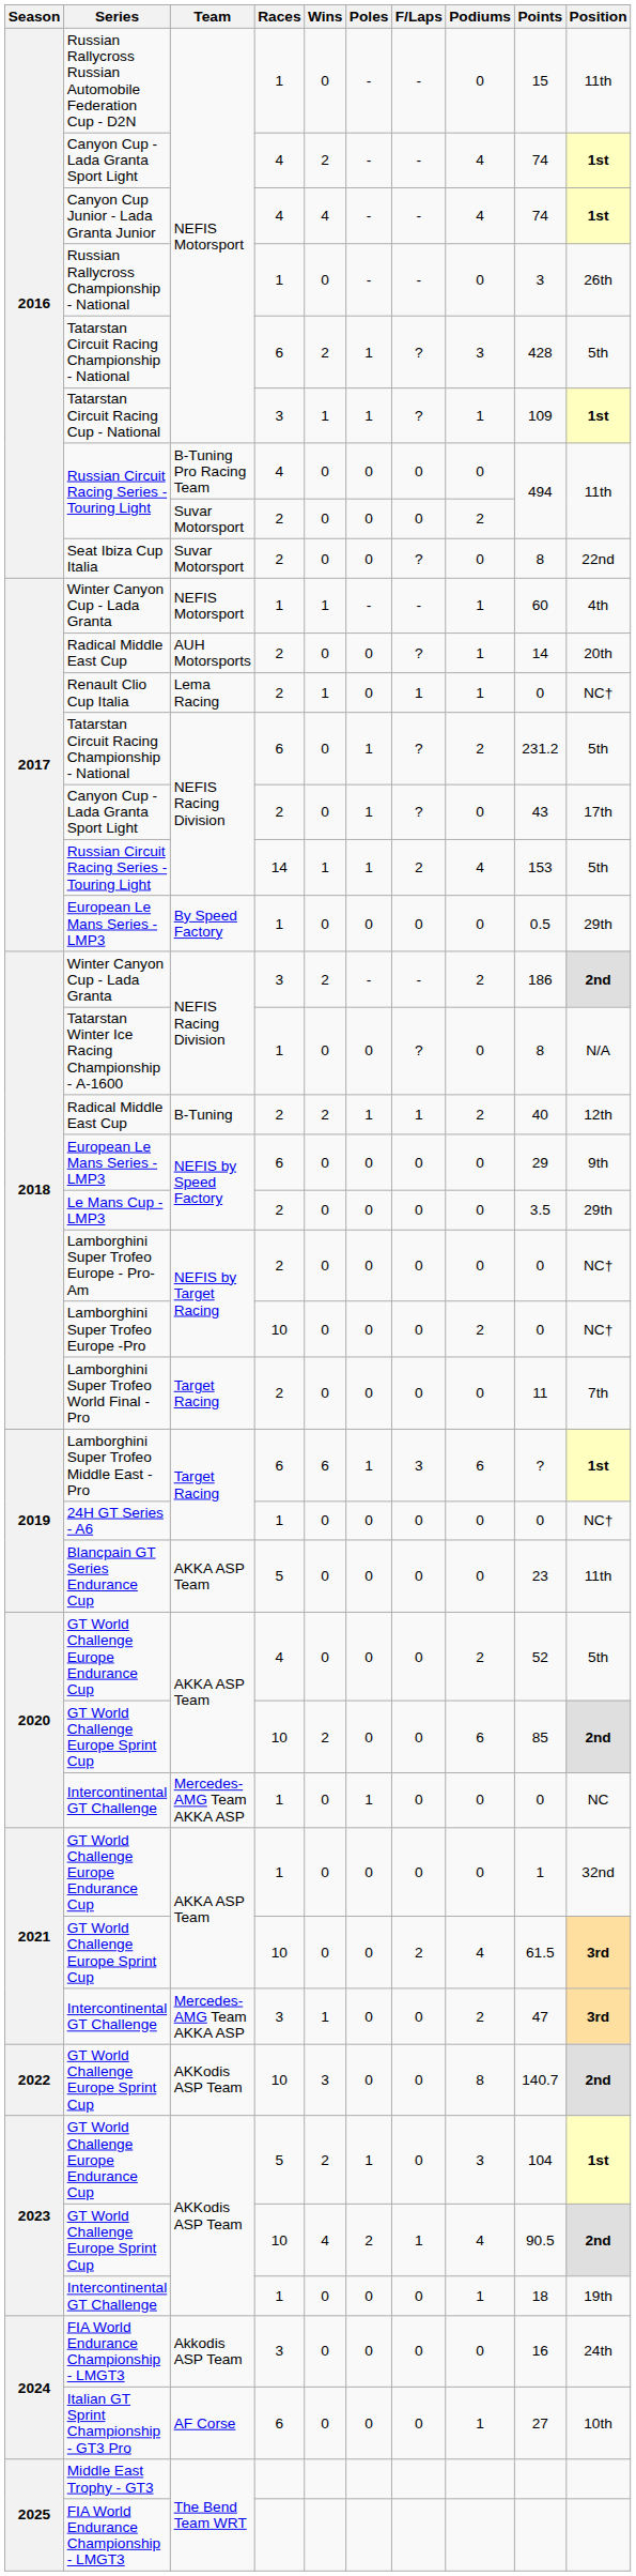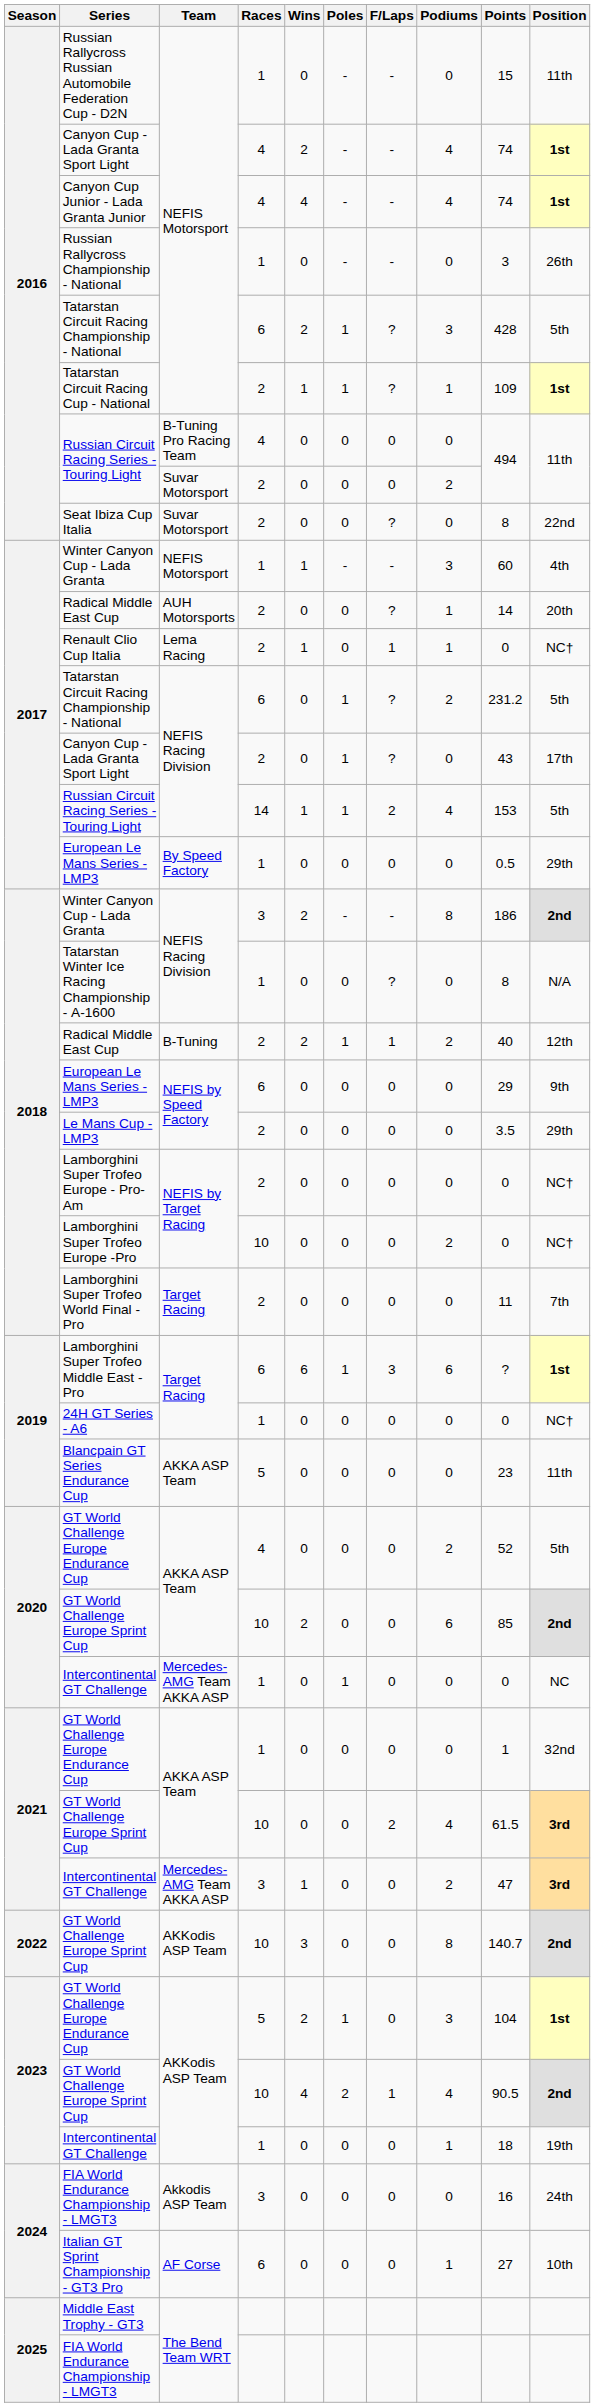Tatarstan Circuit Racing Cup - National | Races: 3 -> 2
2017 / Winter Canyon Cup - Lada Granta | Podiums: 1 -> 3
2018 / Winter Canyon Cup - Lada Granta | Podiums: 2 -> 8
